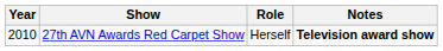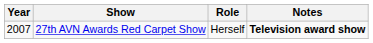27th AVN Awards Red Carpet Show | Year: 2010 -> 2007
